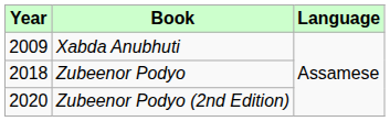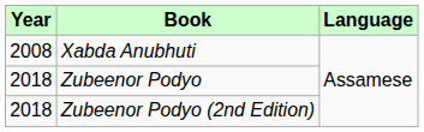Xabda Anubhuti | Year: 2009 -> 2008
Zubeenor Podyo (2nd Edition) | Year: 2020 -> 2018
